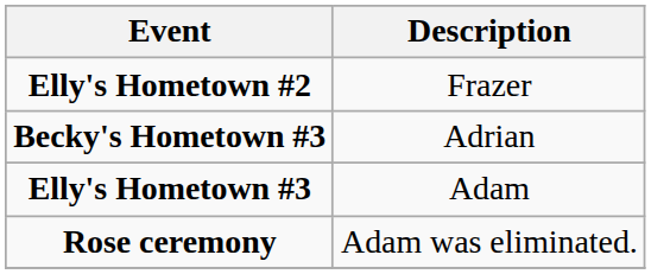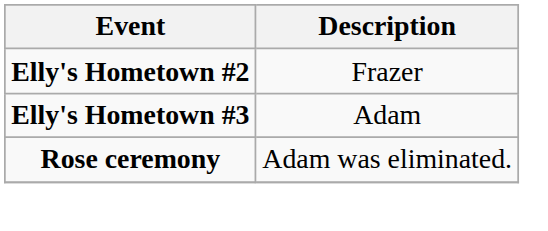- row: Becky's Hometown #3 | Adrian
